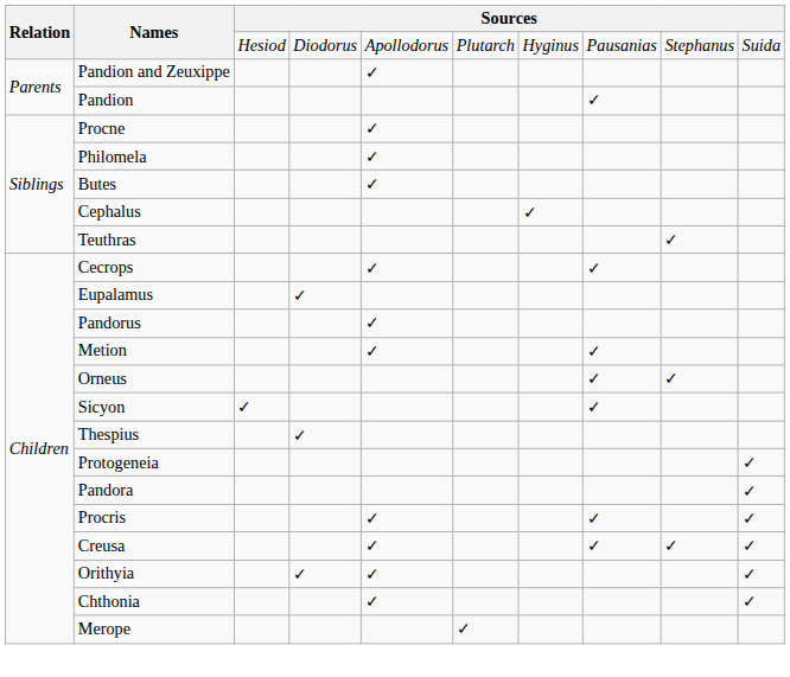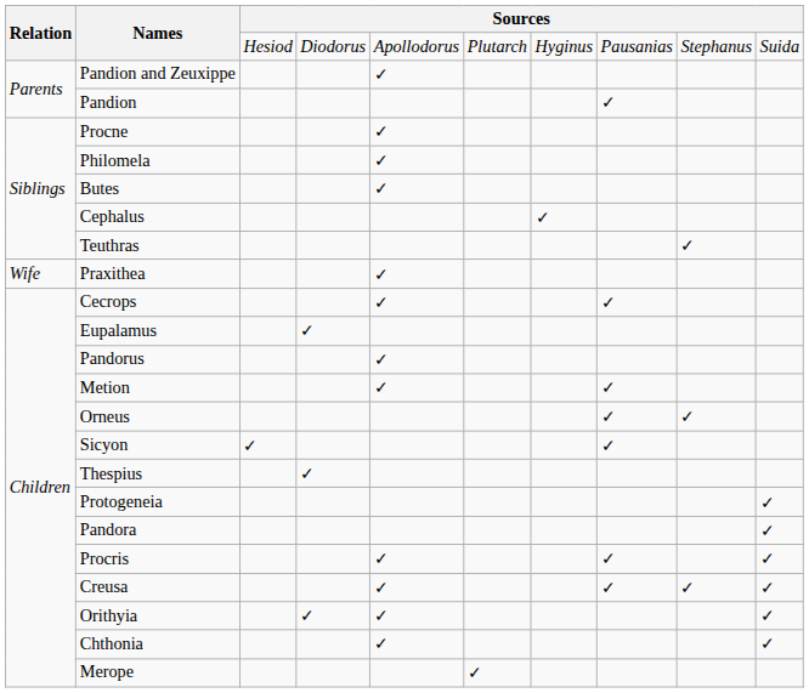+ row: Wife | Praxithea | ✓
